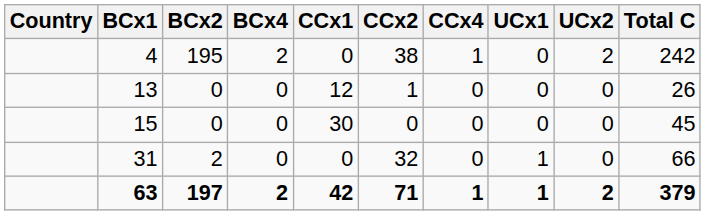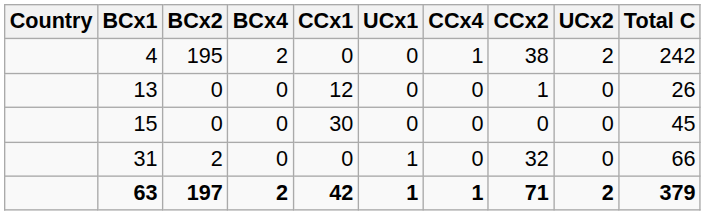columns swapped: CCx2 <-> UCx1
